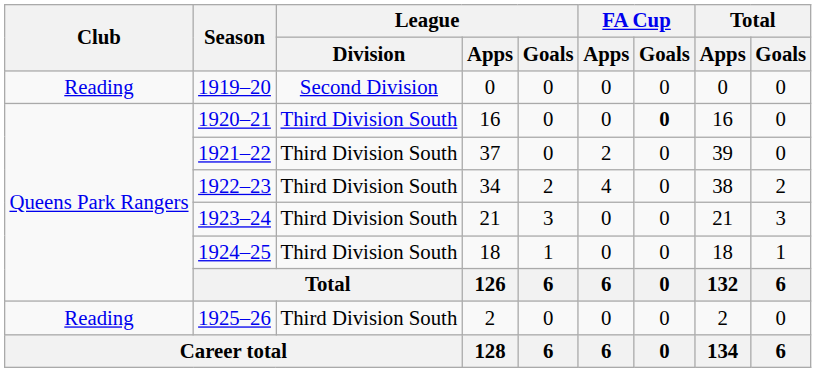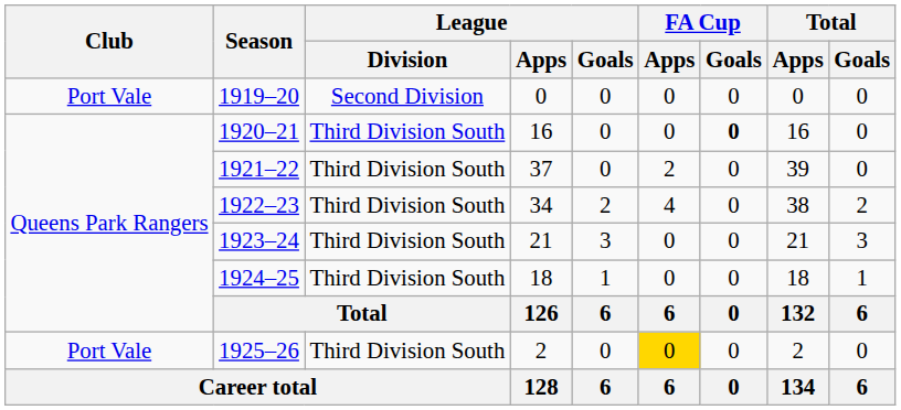1919–20 | Club: Reading -> Port Vale
1925–26 | Club: Reading -> Port Vale
1925–26 | FA Cup / Apps: no background -> gold background
